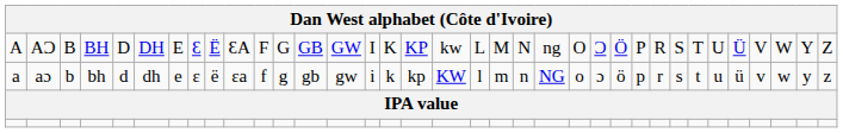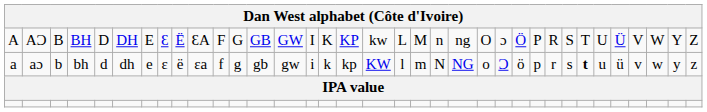AƆ | column 21: N -> n
AƆ | column 24: Ɔ -> ɔ
aɔ | column 21: n -> N
aɔ | column 24: ɔ -> Ɔ
aɔ | column 29: normal -> bold
